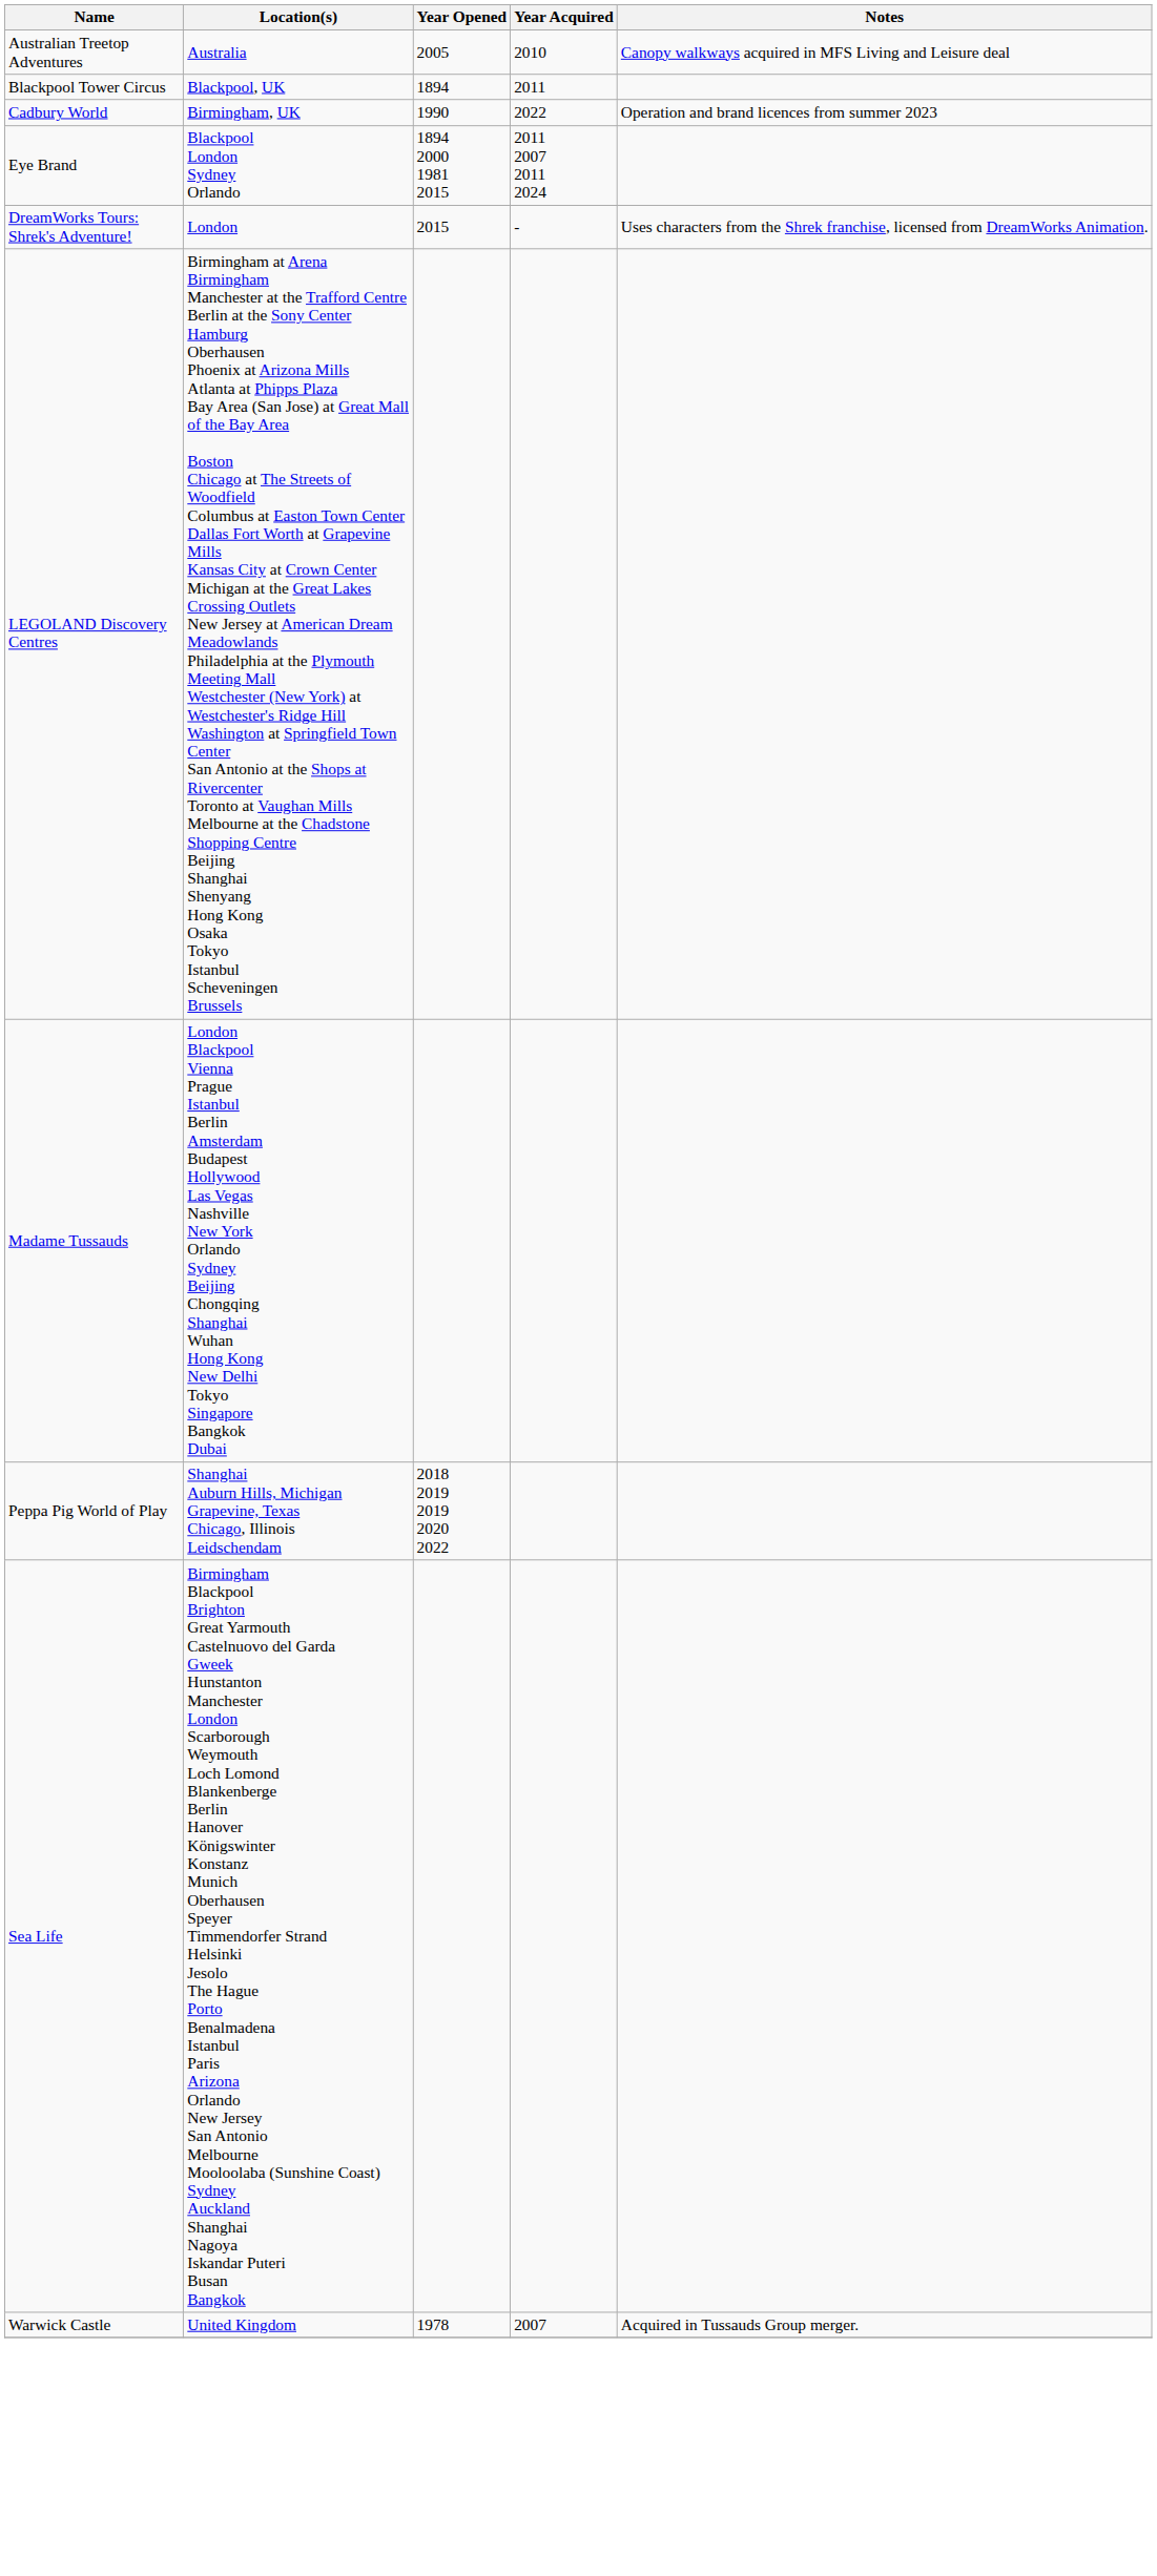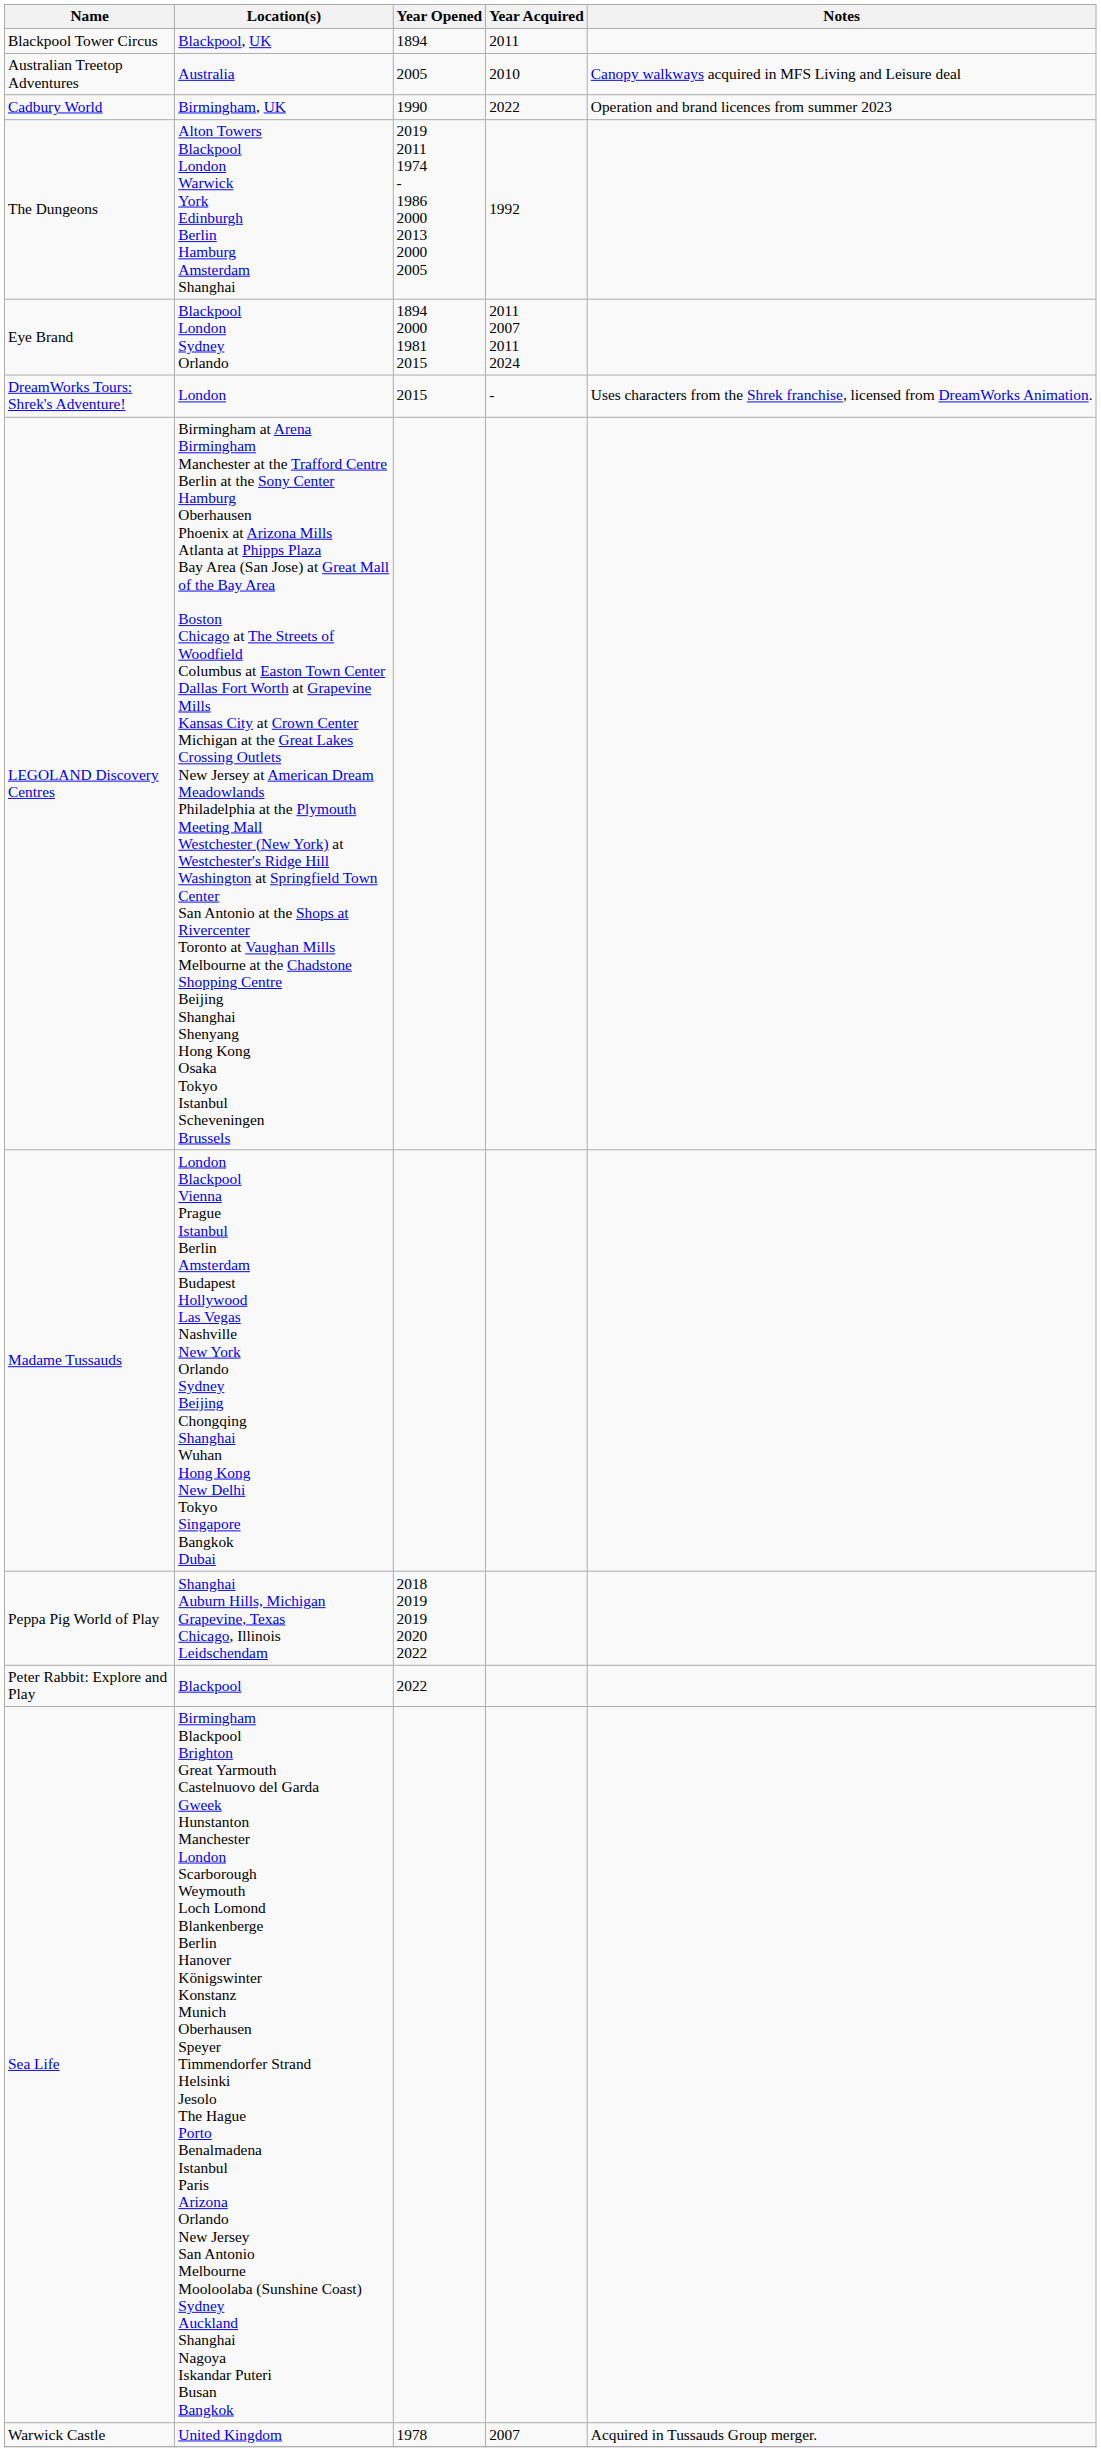rows swapped: Australian Treetop Adventures <-> Blackpool Tower Circus
+ row: The Dungeons | Alton Towers Blackpool London Warwick York Edinburgh Berlin Hamburg Amsterdam Shanghai | 2019 2011 1974 - 1986 2000 2013 2000 2005 | 1992
+ row: Peter Rabbit: Explore and Play | Blackpool | 2022
